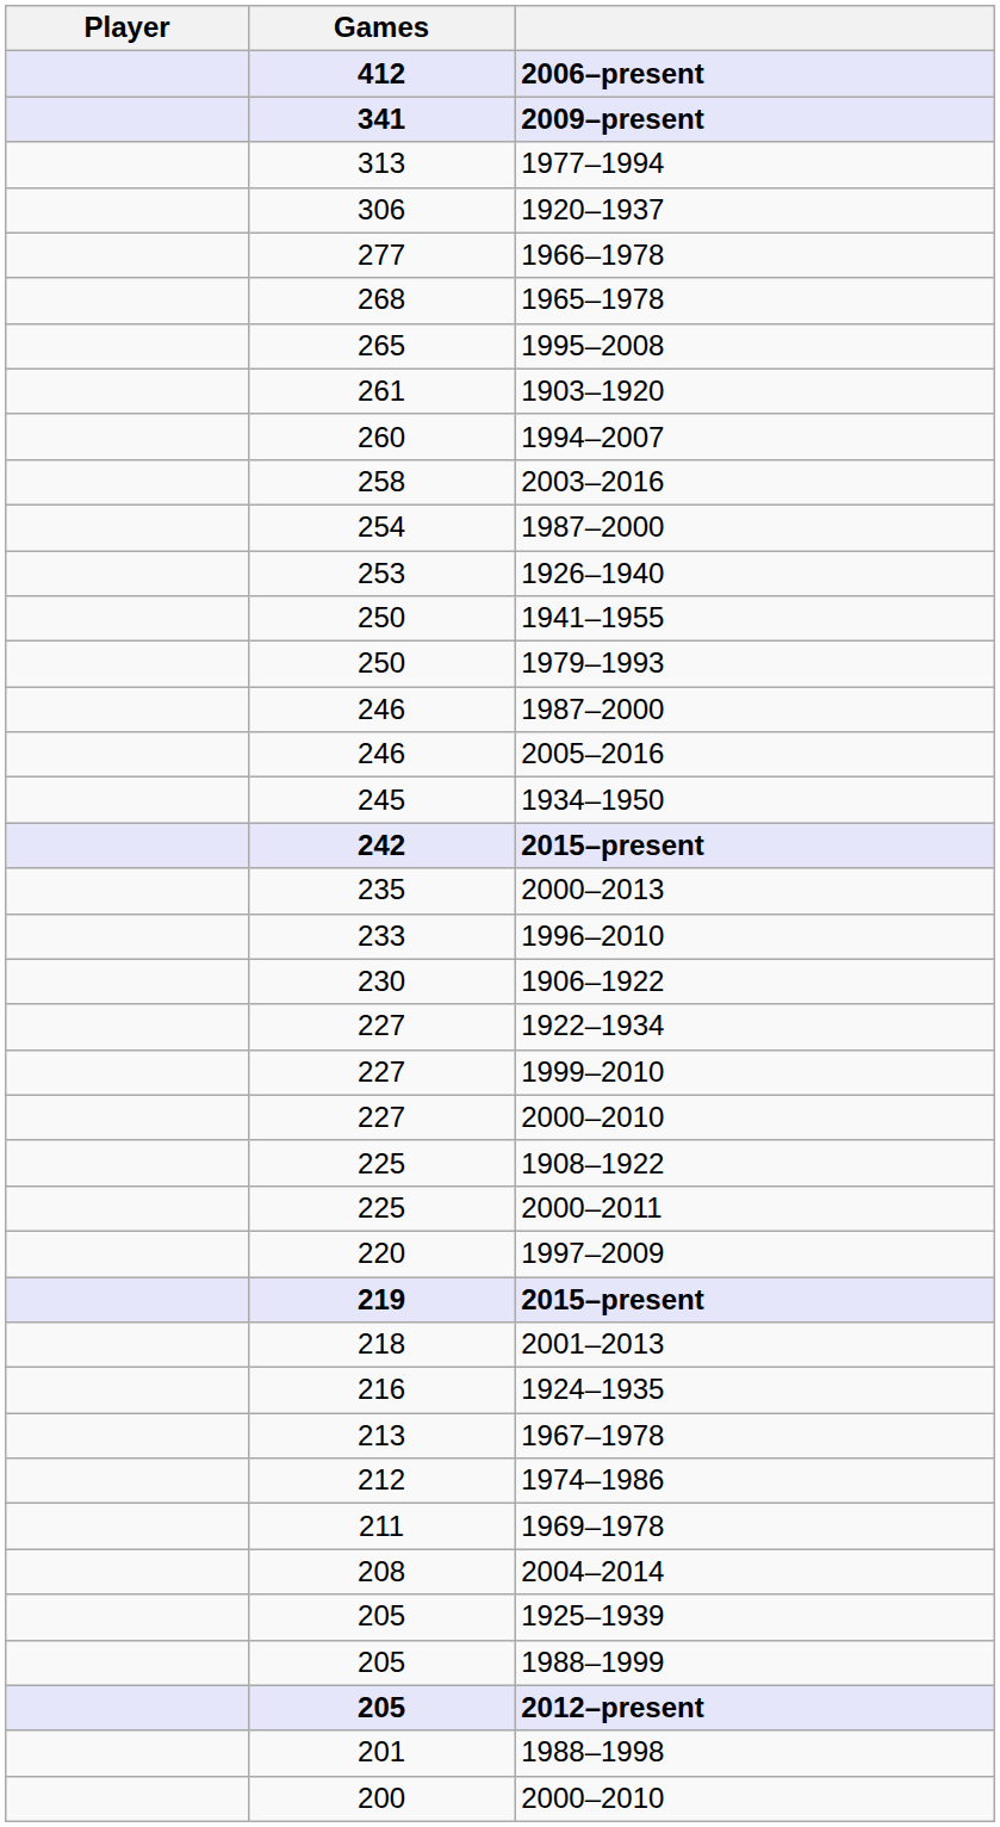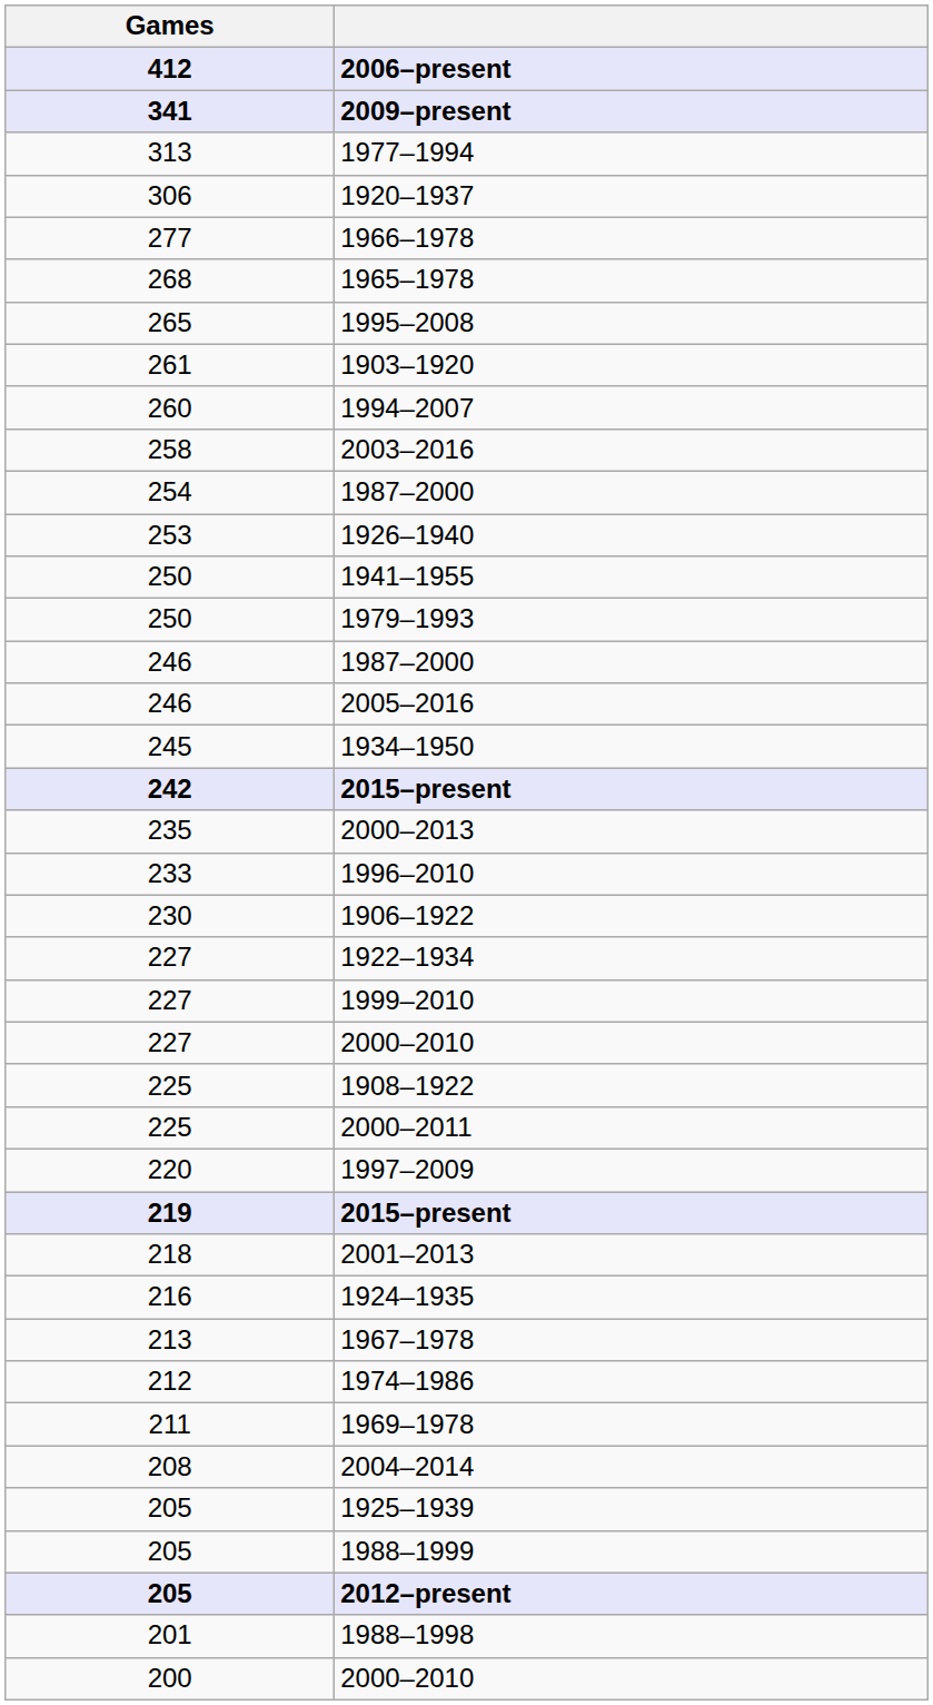- column: Player
